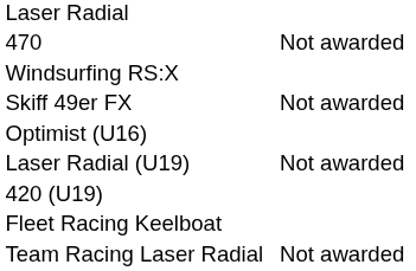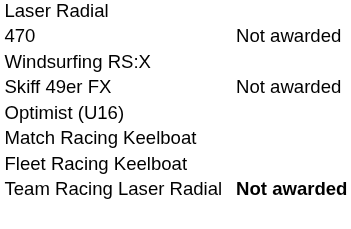+ row: Match Racing Keelboat
- row: Laser Radial (U19) | Not awarded
- row: 420 (U19)
Team Racing Laser Radial | column 4: normal -> bold
